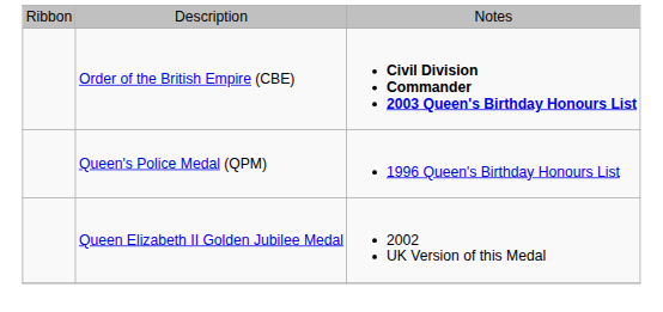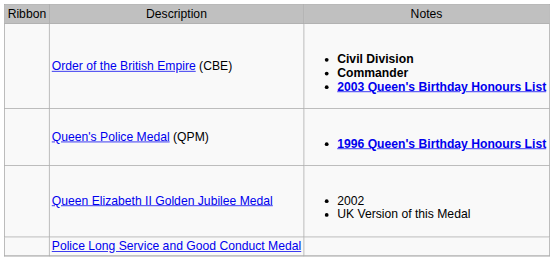Queen's Police Medal (QPM) | column 3: normal -> bold
+ row: Police Long Service and Good Conduct Medal
